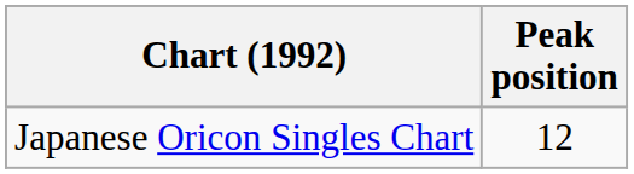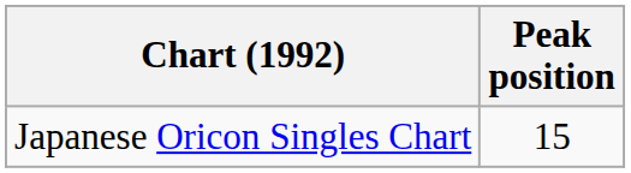Japanese Oricon Singles Chart | Peak position: 12 -> 15
